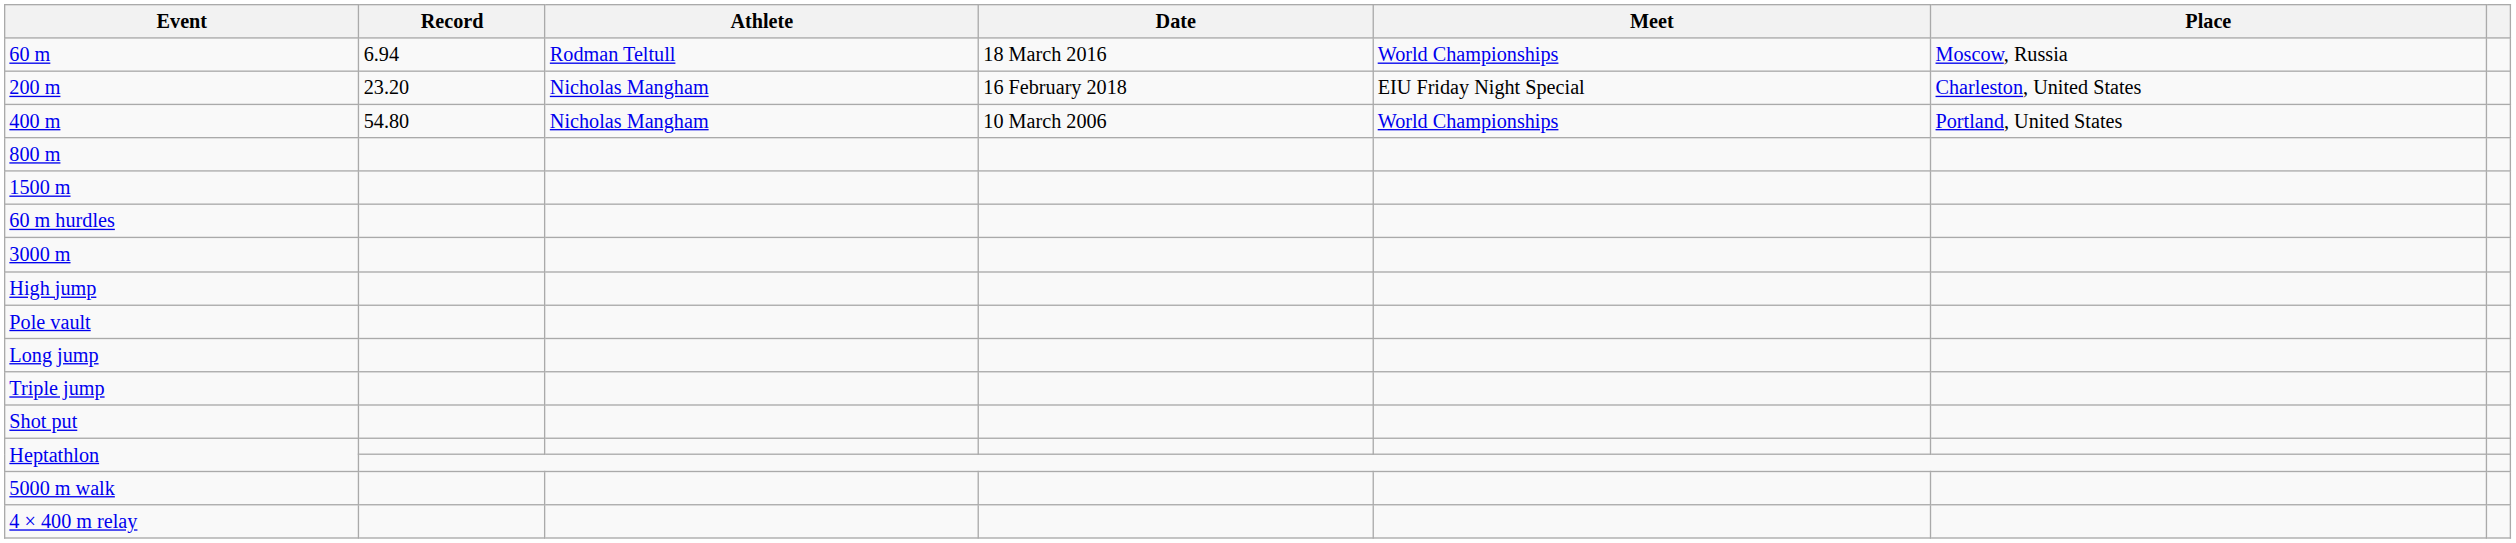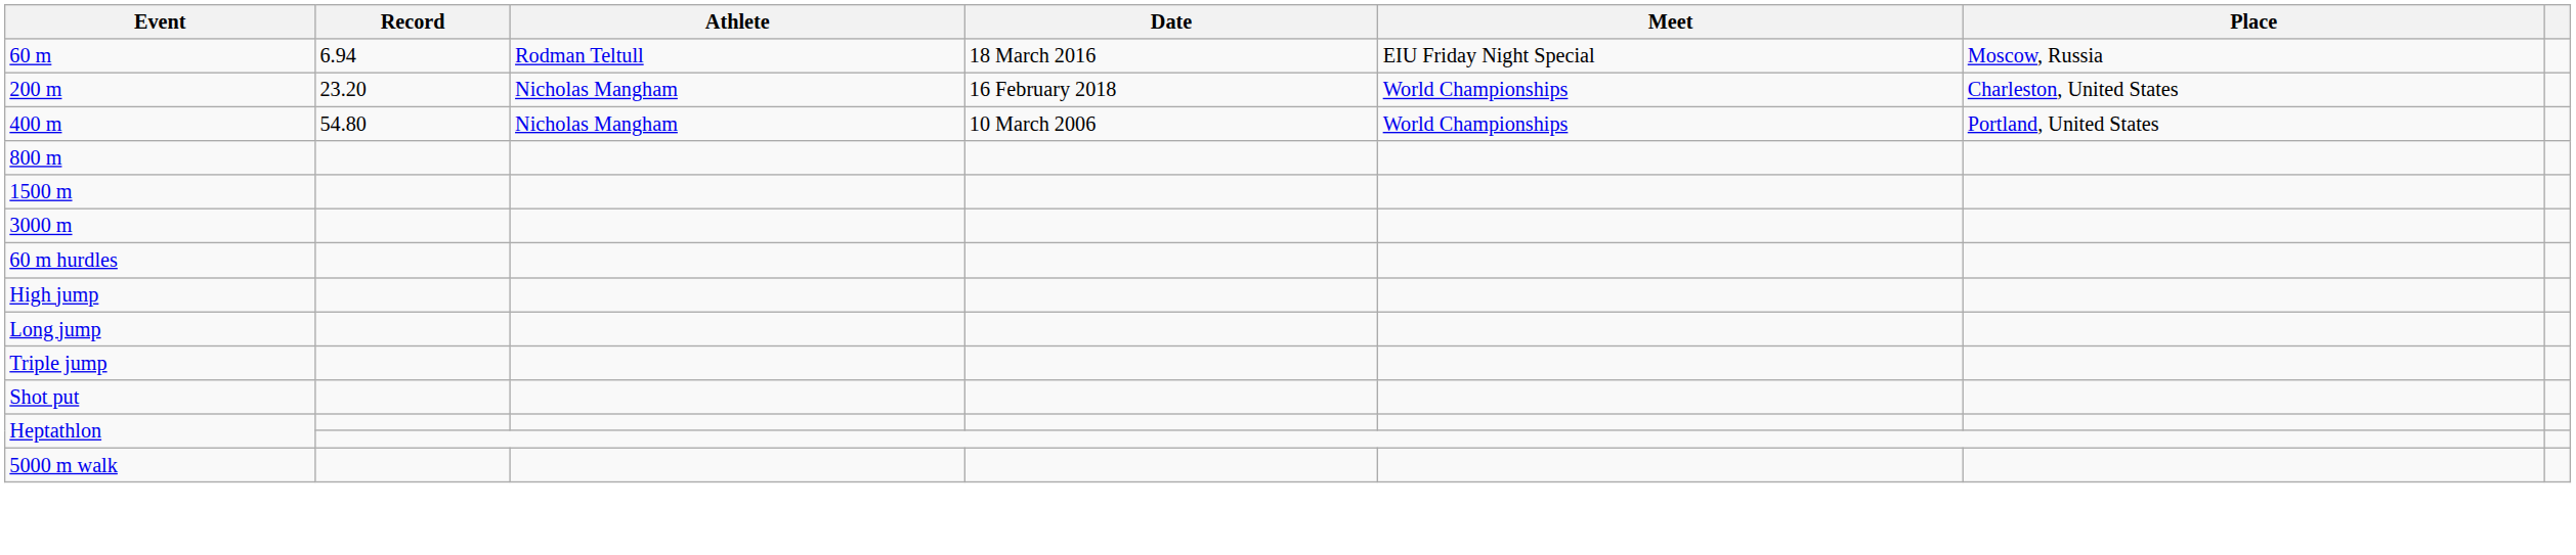60 m | Meet: World Championships -> EIU Friday Night Special
200 m | Meet: EIU Friday Night Special -> World Championships
rows swapped: 3000 m <-> 60 m hurdles
- row: Pole vault
- row: 4 × 400 m relay
